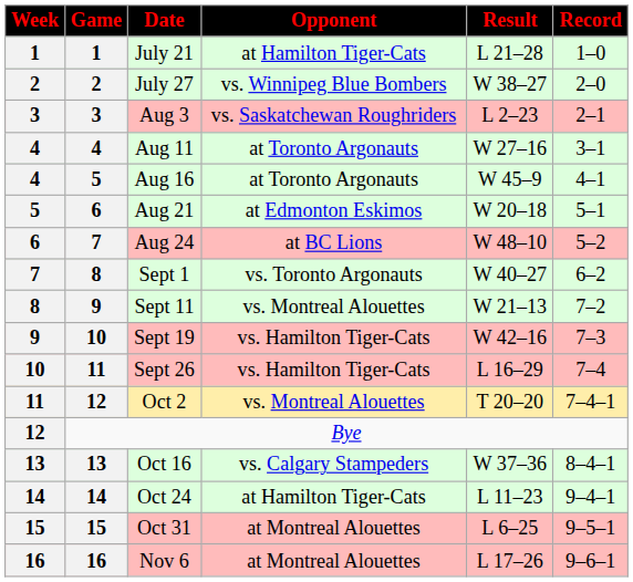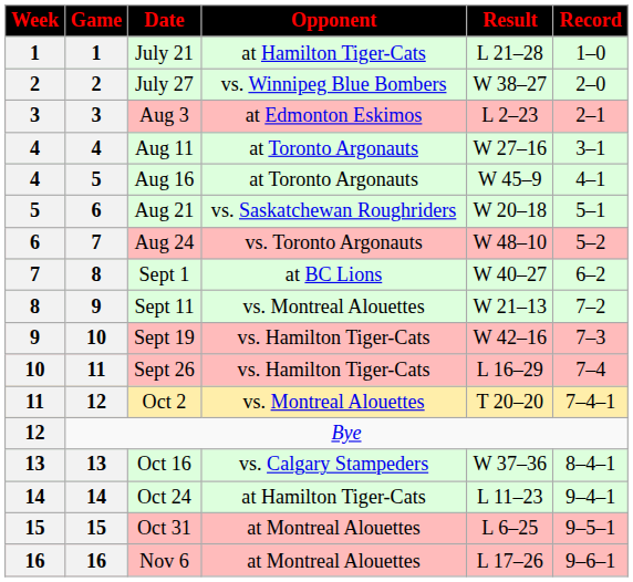Aug 3 | Opponent: vs. Saskatchewan Roughriders -> at Edmonton Eskimos
Aug 21 | Opponent: at Edmonton Eskimos -> vs. Saskatchewan Roughriders
Aug 24 | Opponent: at BC Lions -> vs. Toronto Argonauts
Sept 1 | Opponent: vs. Toronto Argonauts -> at BC Lions
